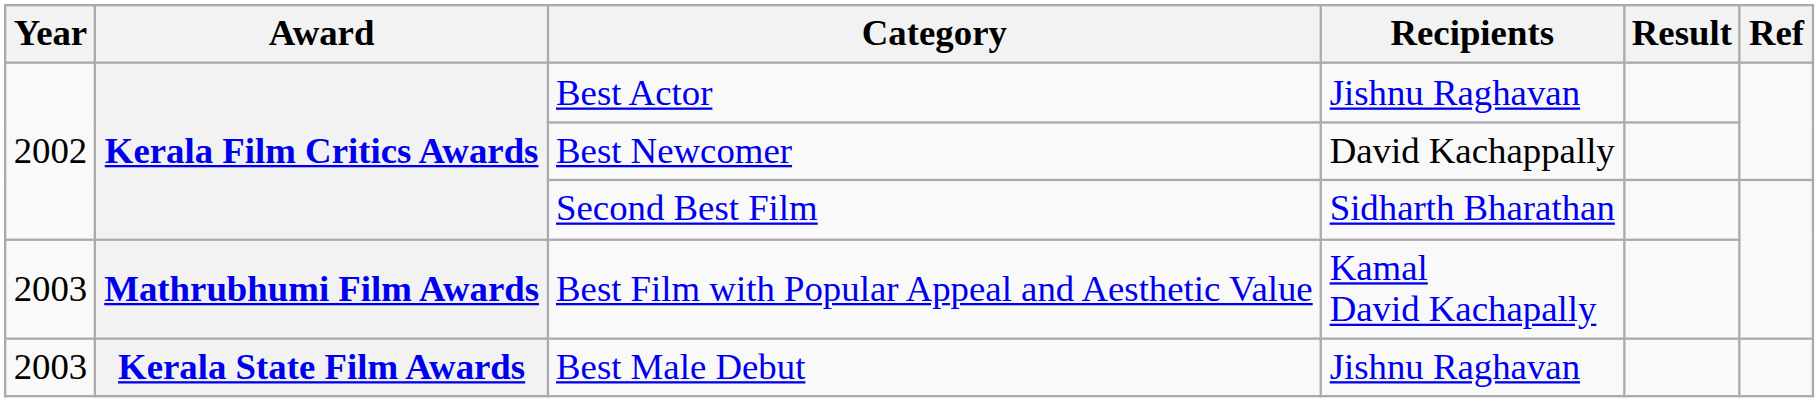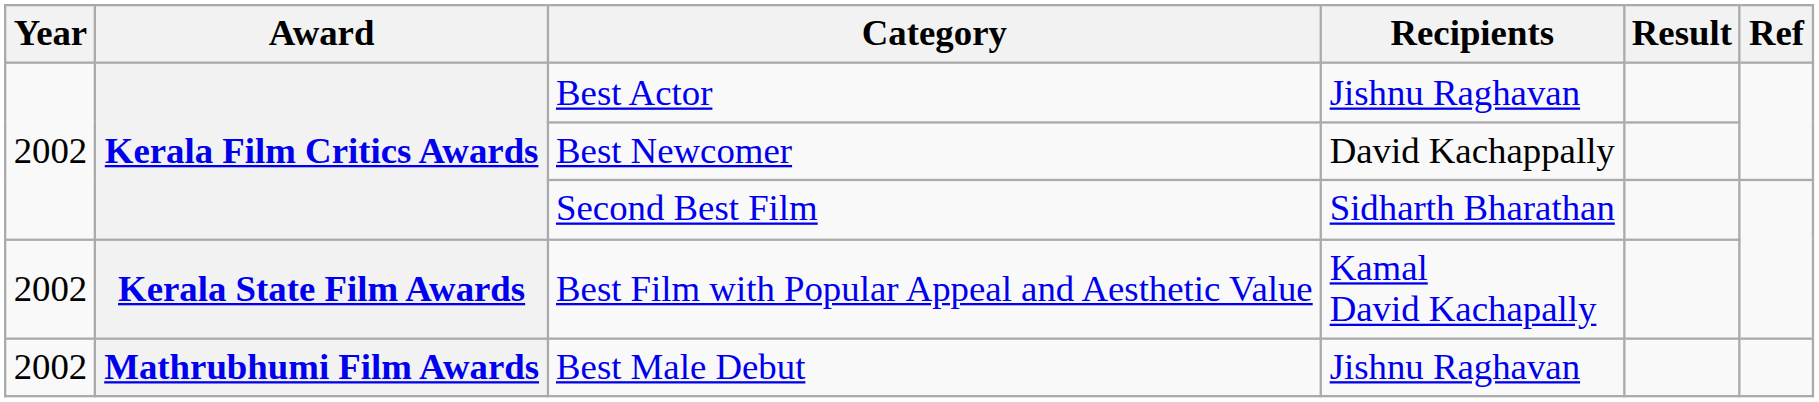Best Film with Popular Appeal and Aesthetic Value | Year: 2003 -> 2002
Best Film with Popular Appeal and Aesthetic Value | Award: Mathrubhumi Film Awards -> Kerala State Film Awards
Best Male Debut | Year: 2003 -> 2002
Best Male Debut | Award: Kerala State Film Awards -> Mathrubhumi Film Awards
